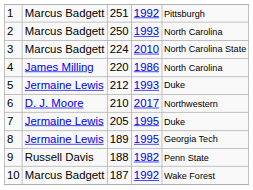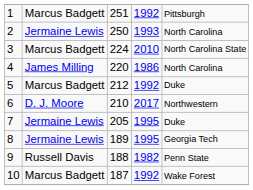2 | column 2: Marcus Badgett -> Jermaine Lewis
5 | column 2: Jermaine Lewis -> Marcus Badgett
5 | column 4: 1993 -> 1992
